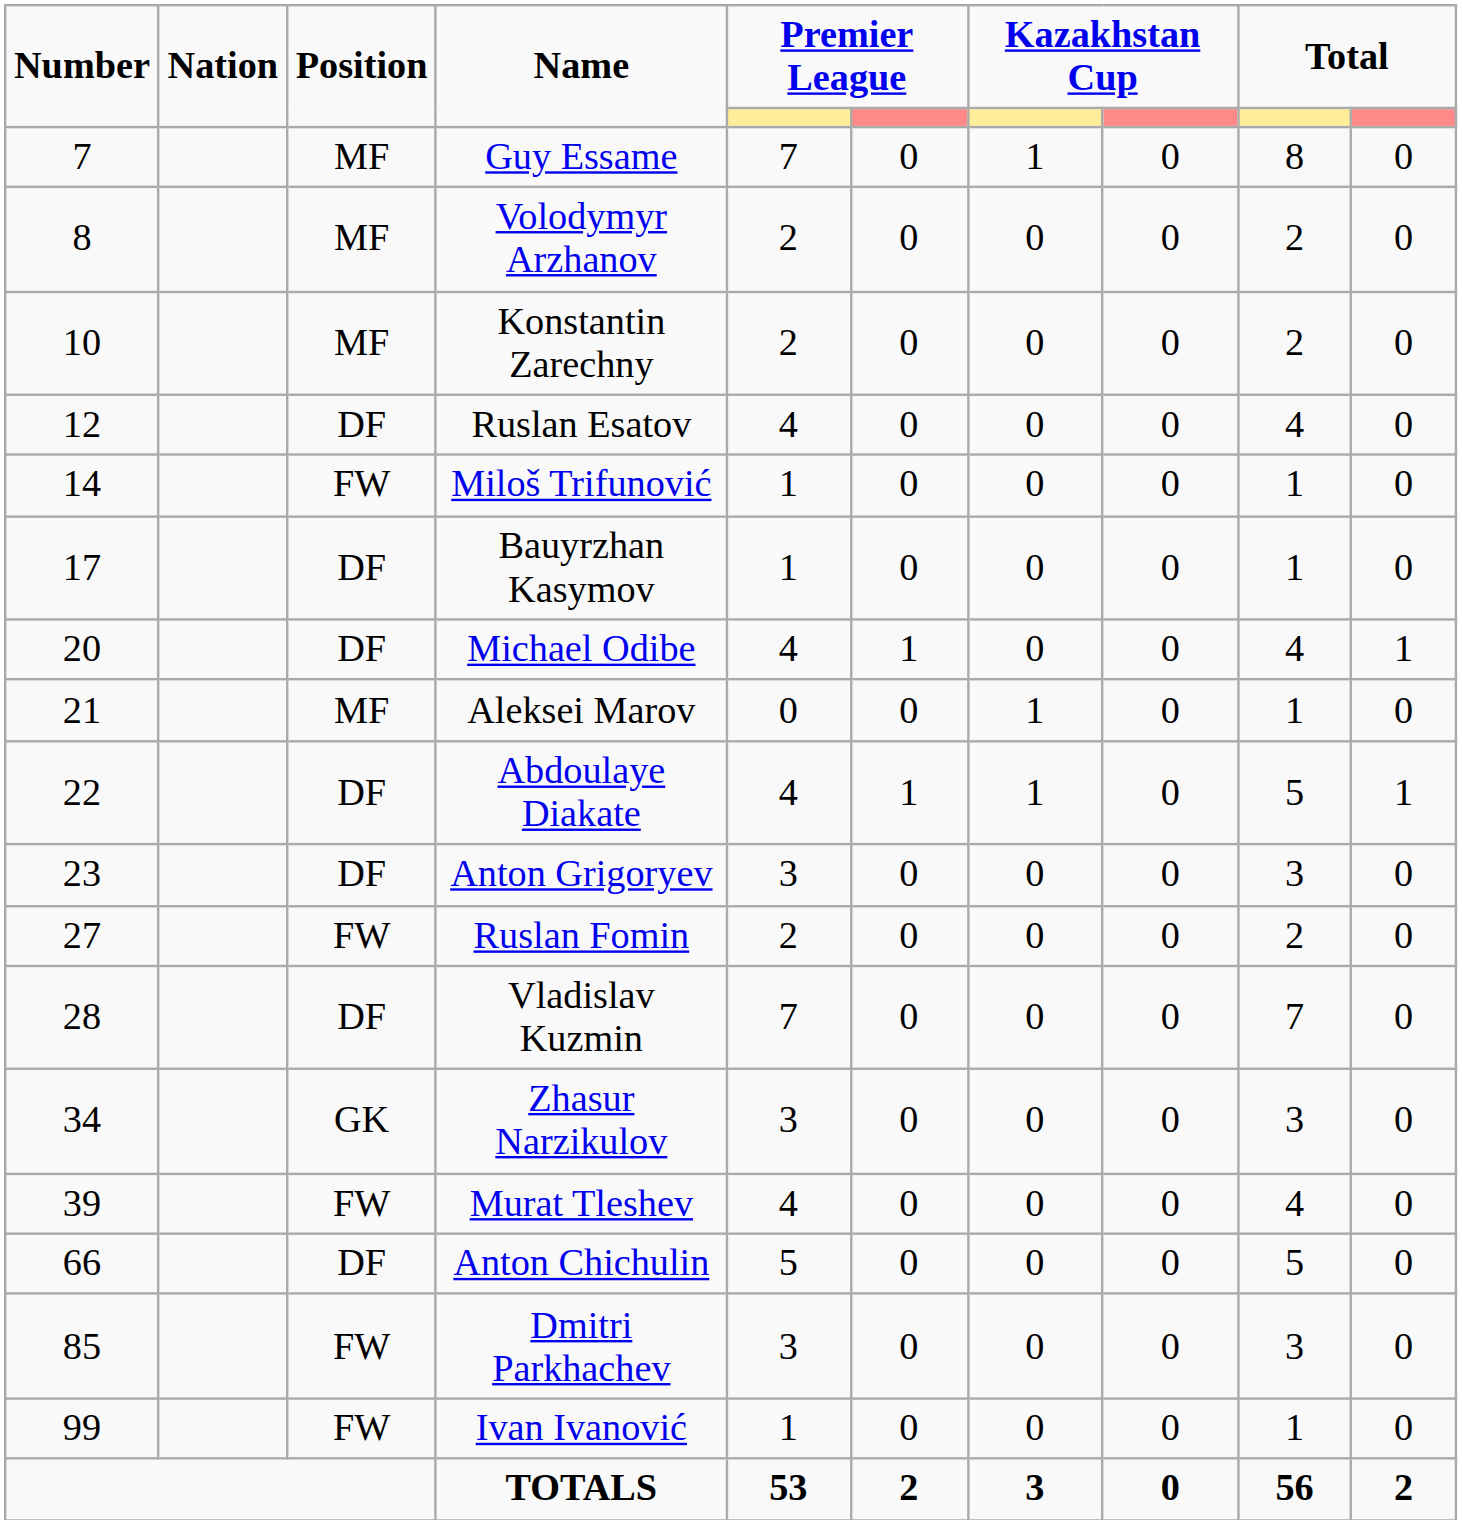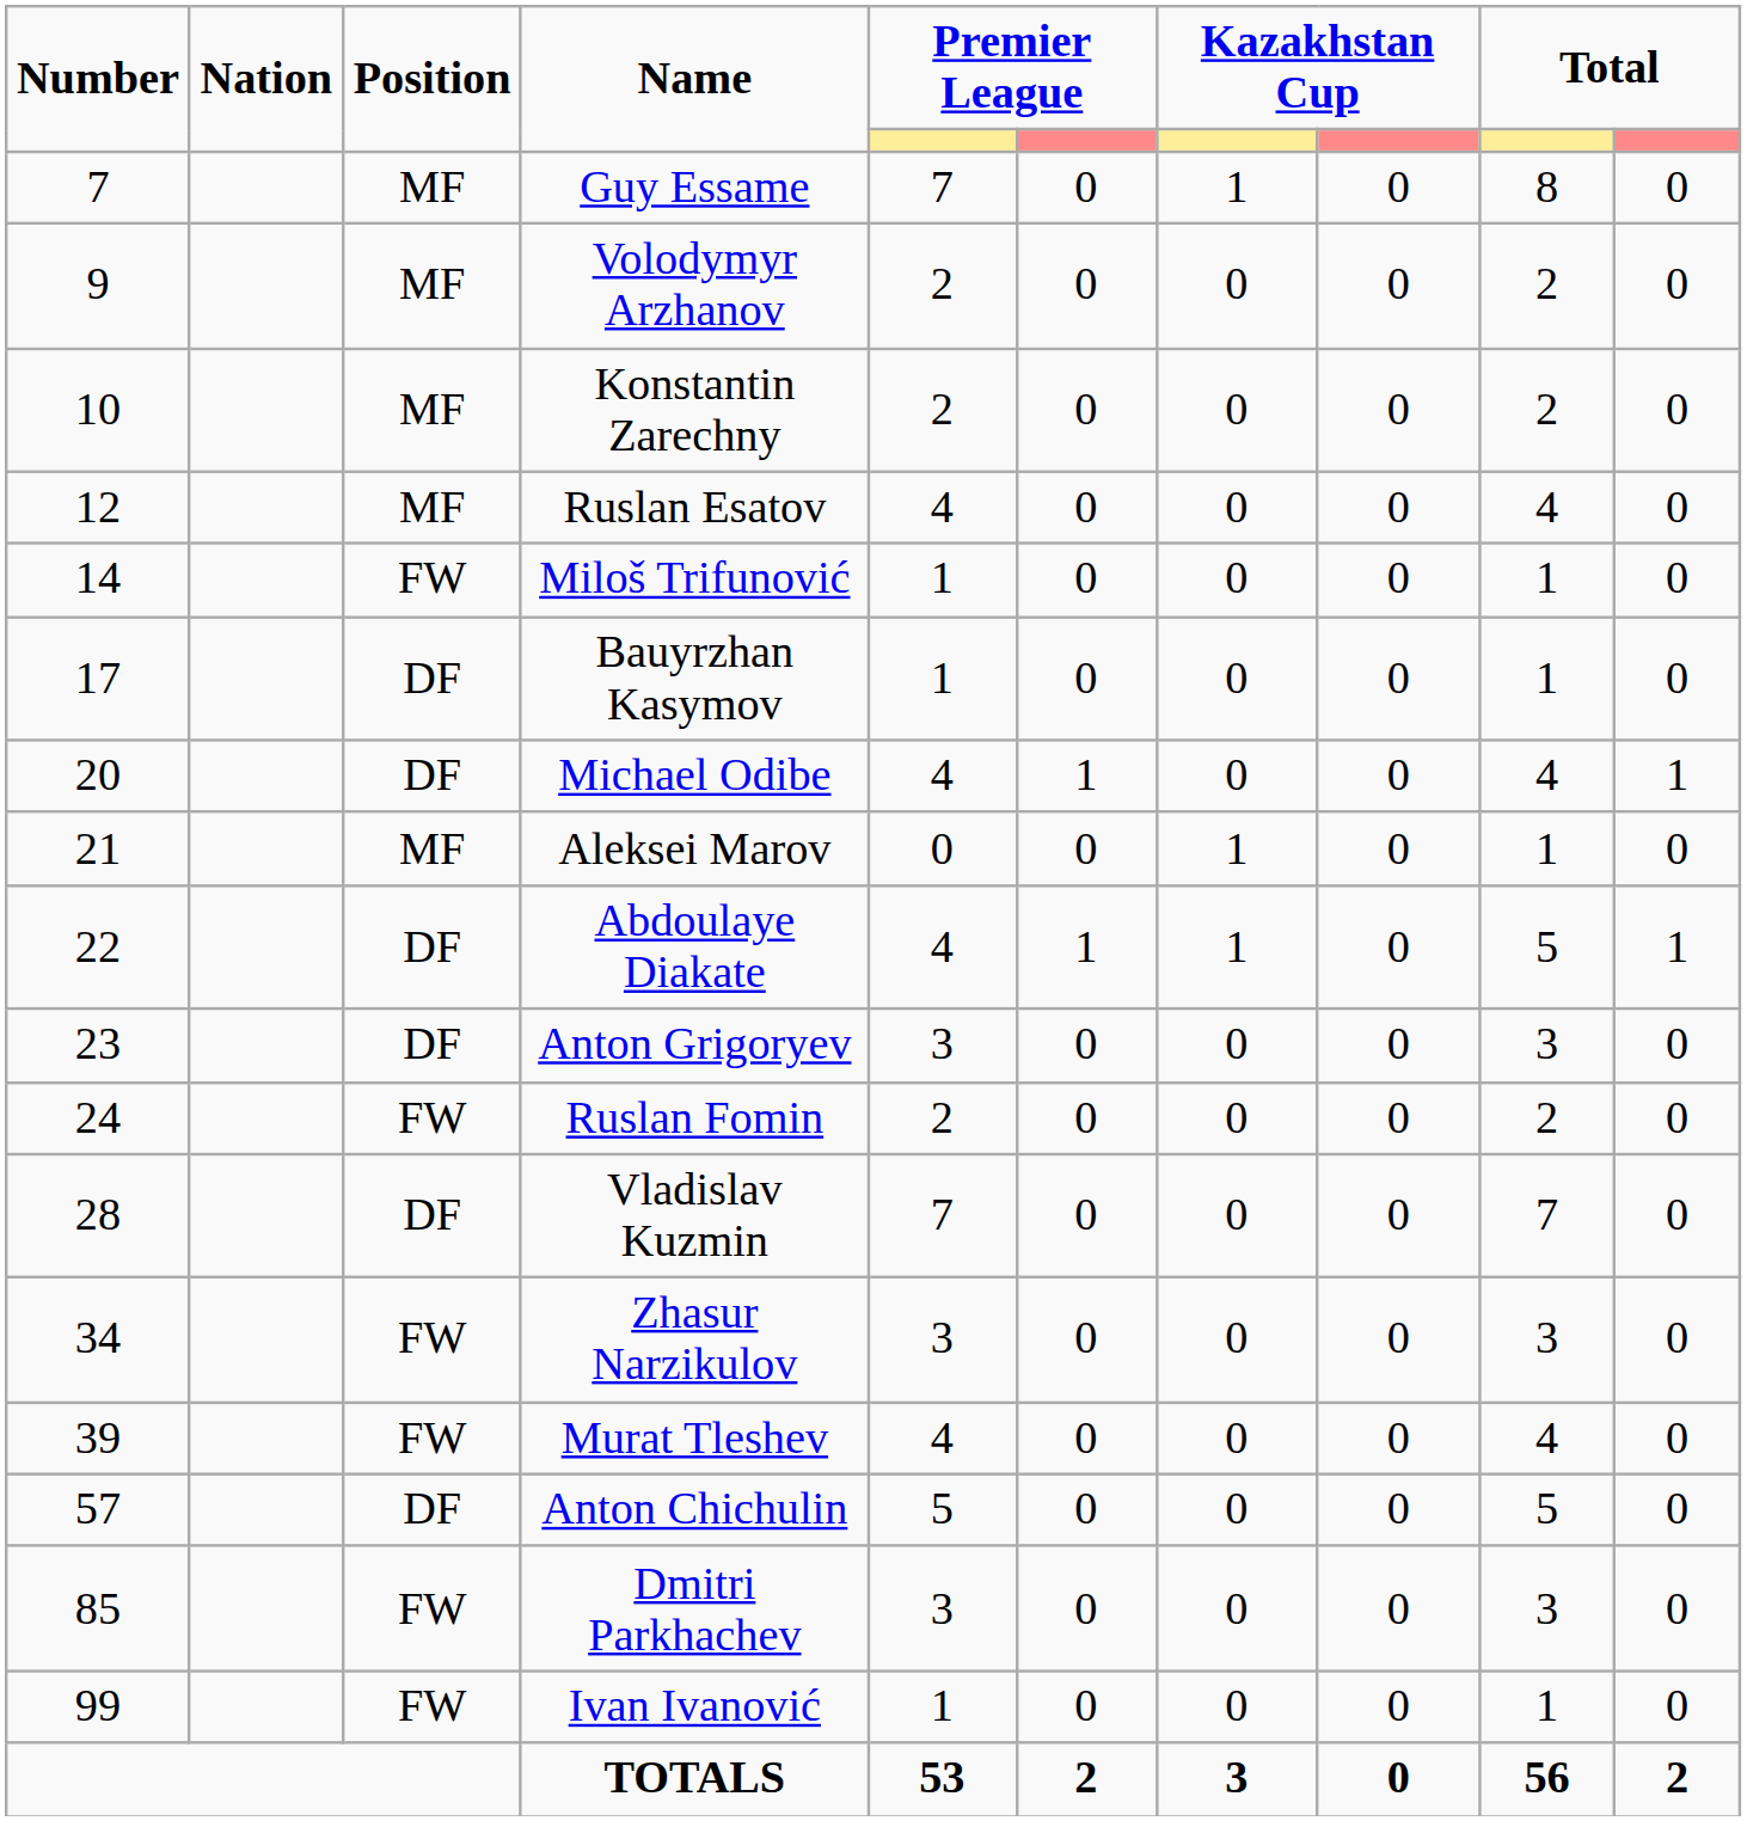Volodymyr Arzhanov | Number: 8 -> 9
Ruslan Esatov | Position: DF -> MF
Ruslan Fomin | Number: 27 -> 24
Zhasur Narzikulov | Position: GK -> FW
Anton Chichulin | Number: 66 -> 57
